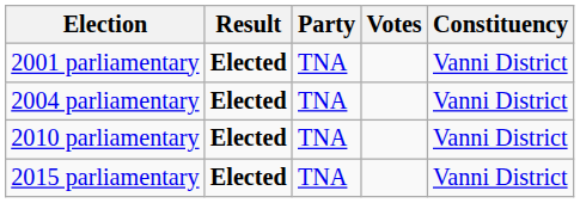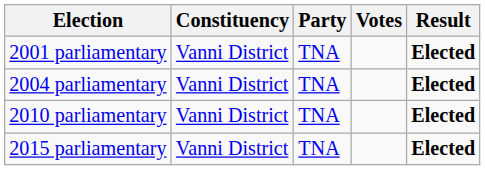columns swapped: Constituency <-> Result
